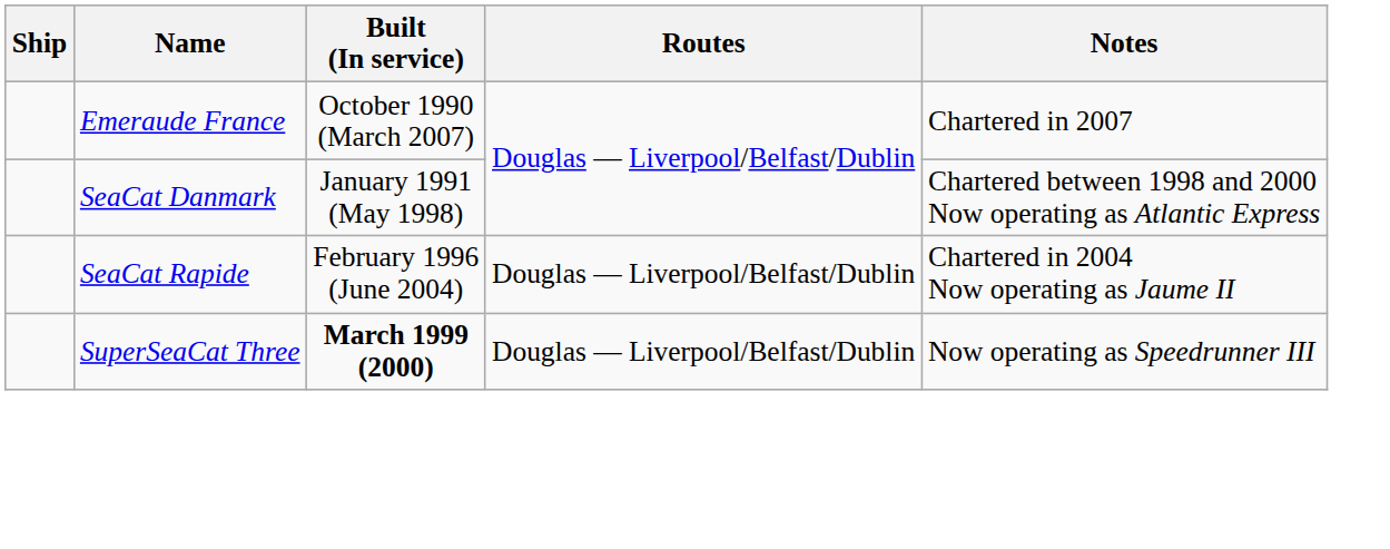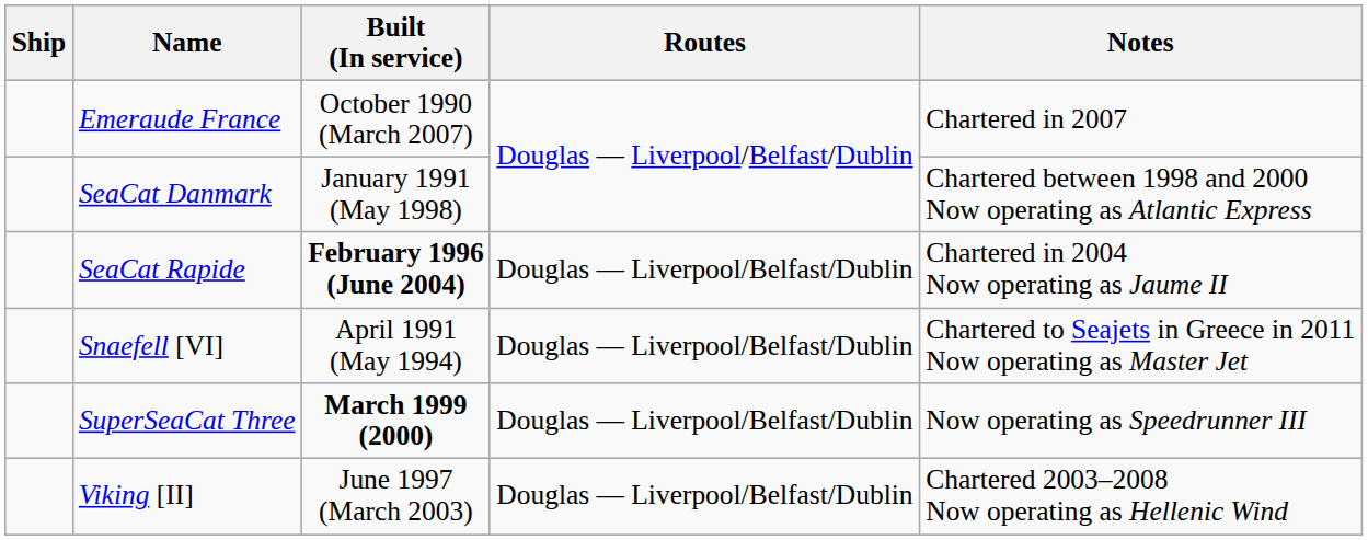SeaCat Rapide | Built (In service): normal -> bold
+ row: Snaefell [VI] | April 1991 (May 1994) | Douglas — Liverpool/Belfast/Dublin | Chartered to Seajets in Greece in 2011 Now operating as Master Jet
+ row: Viking [II] | June 1997 (March 2003) | Douglas — Liverpool/Belfast/Dublin | Chartered 2003–2008 Now operating as Hellenic Wind
